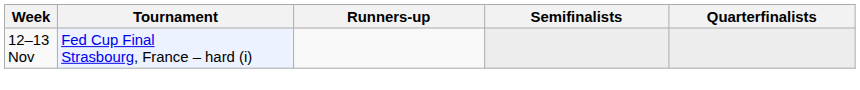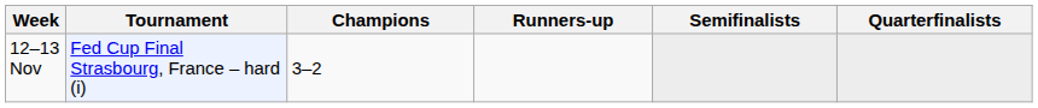+ column: Champions | 3–2
